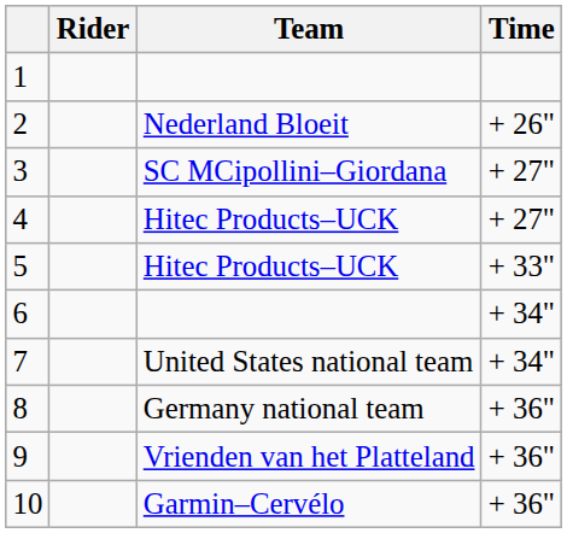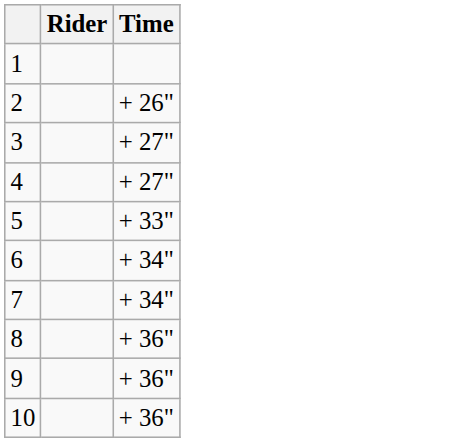- column: Team | Nederland Bloeit | SC MCipollini–Giordana | Hitec Products–UCK | Hitec Products–UCK | United States national team | Germany national team | Vrienden van het Platteland | Garmin–Cervélo
